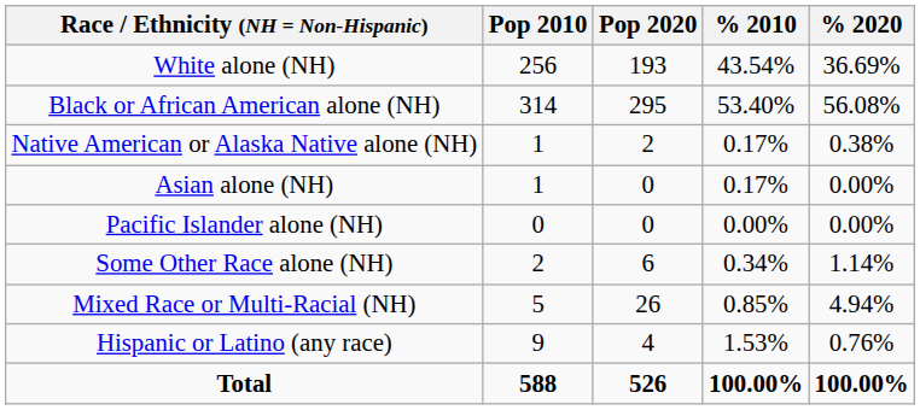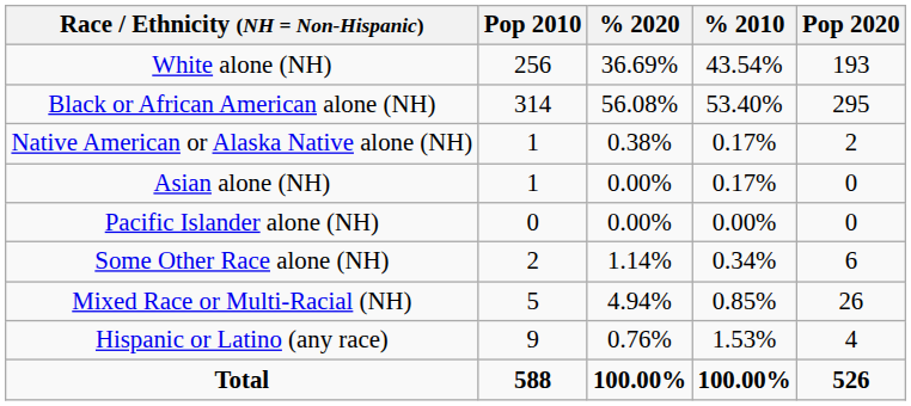columns swapped: Pop 2020 <-> % 2020
